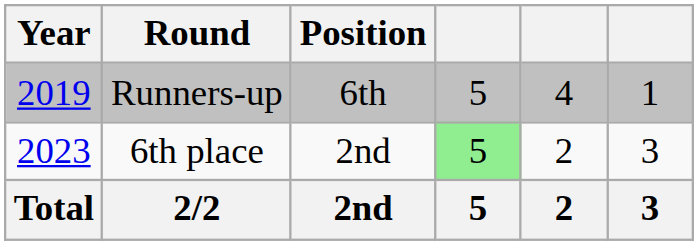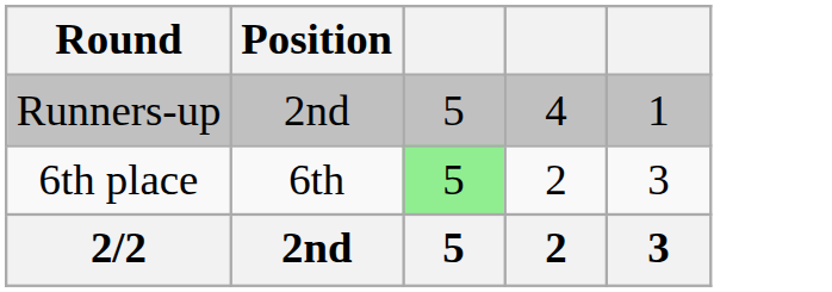- column: Year | 2019 | 2023 | Total
Runners-up | Position: 6th -> 2nd
6th place | Position: 2nd -> 6th
